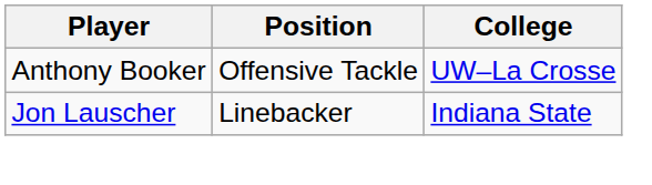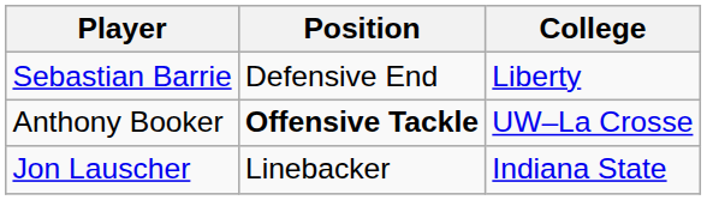+ row: Sebastian Barrie | Defensive End | Liberty
Anthony Booker | Position: normal -> bold
